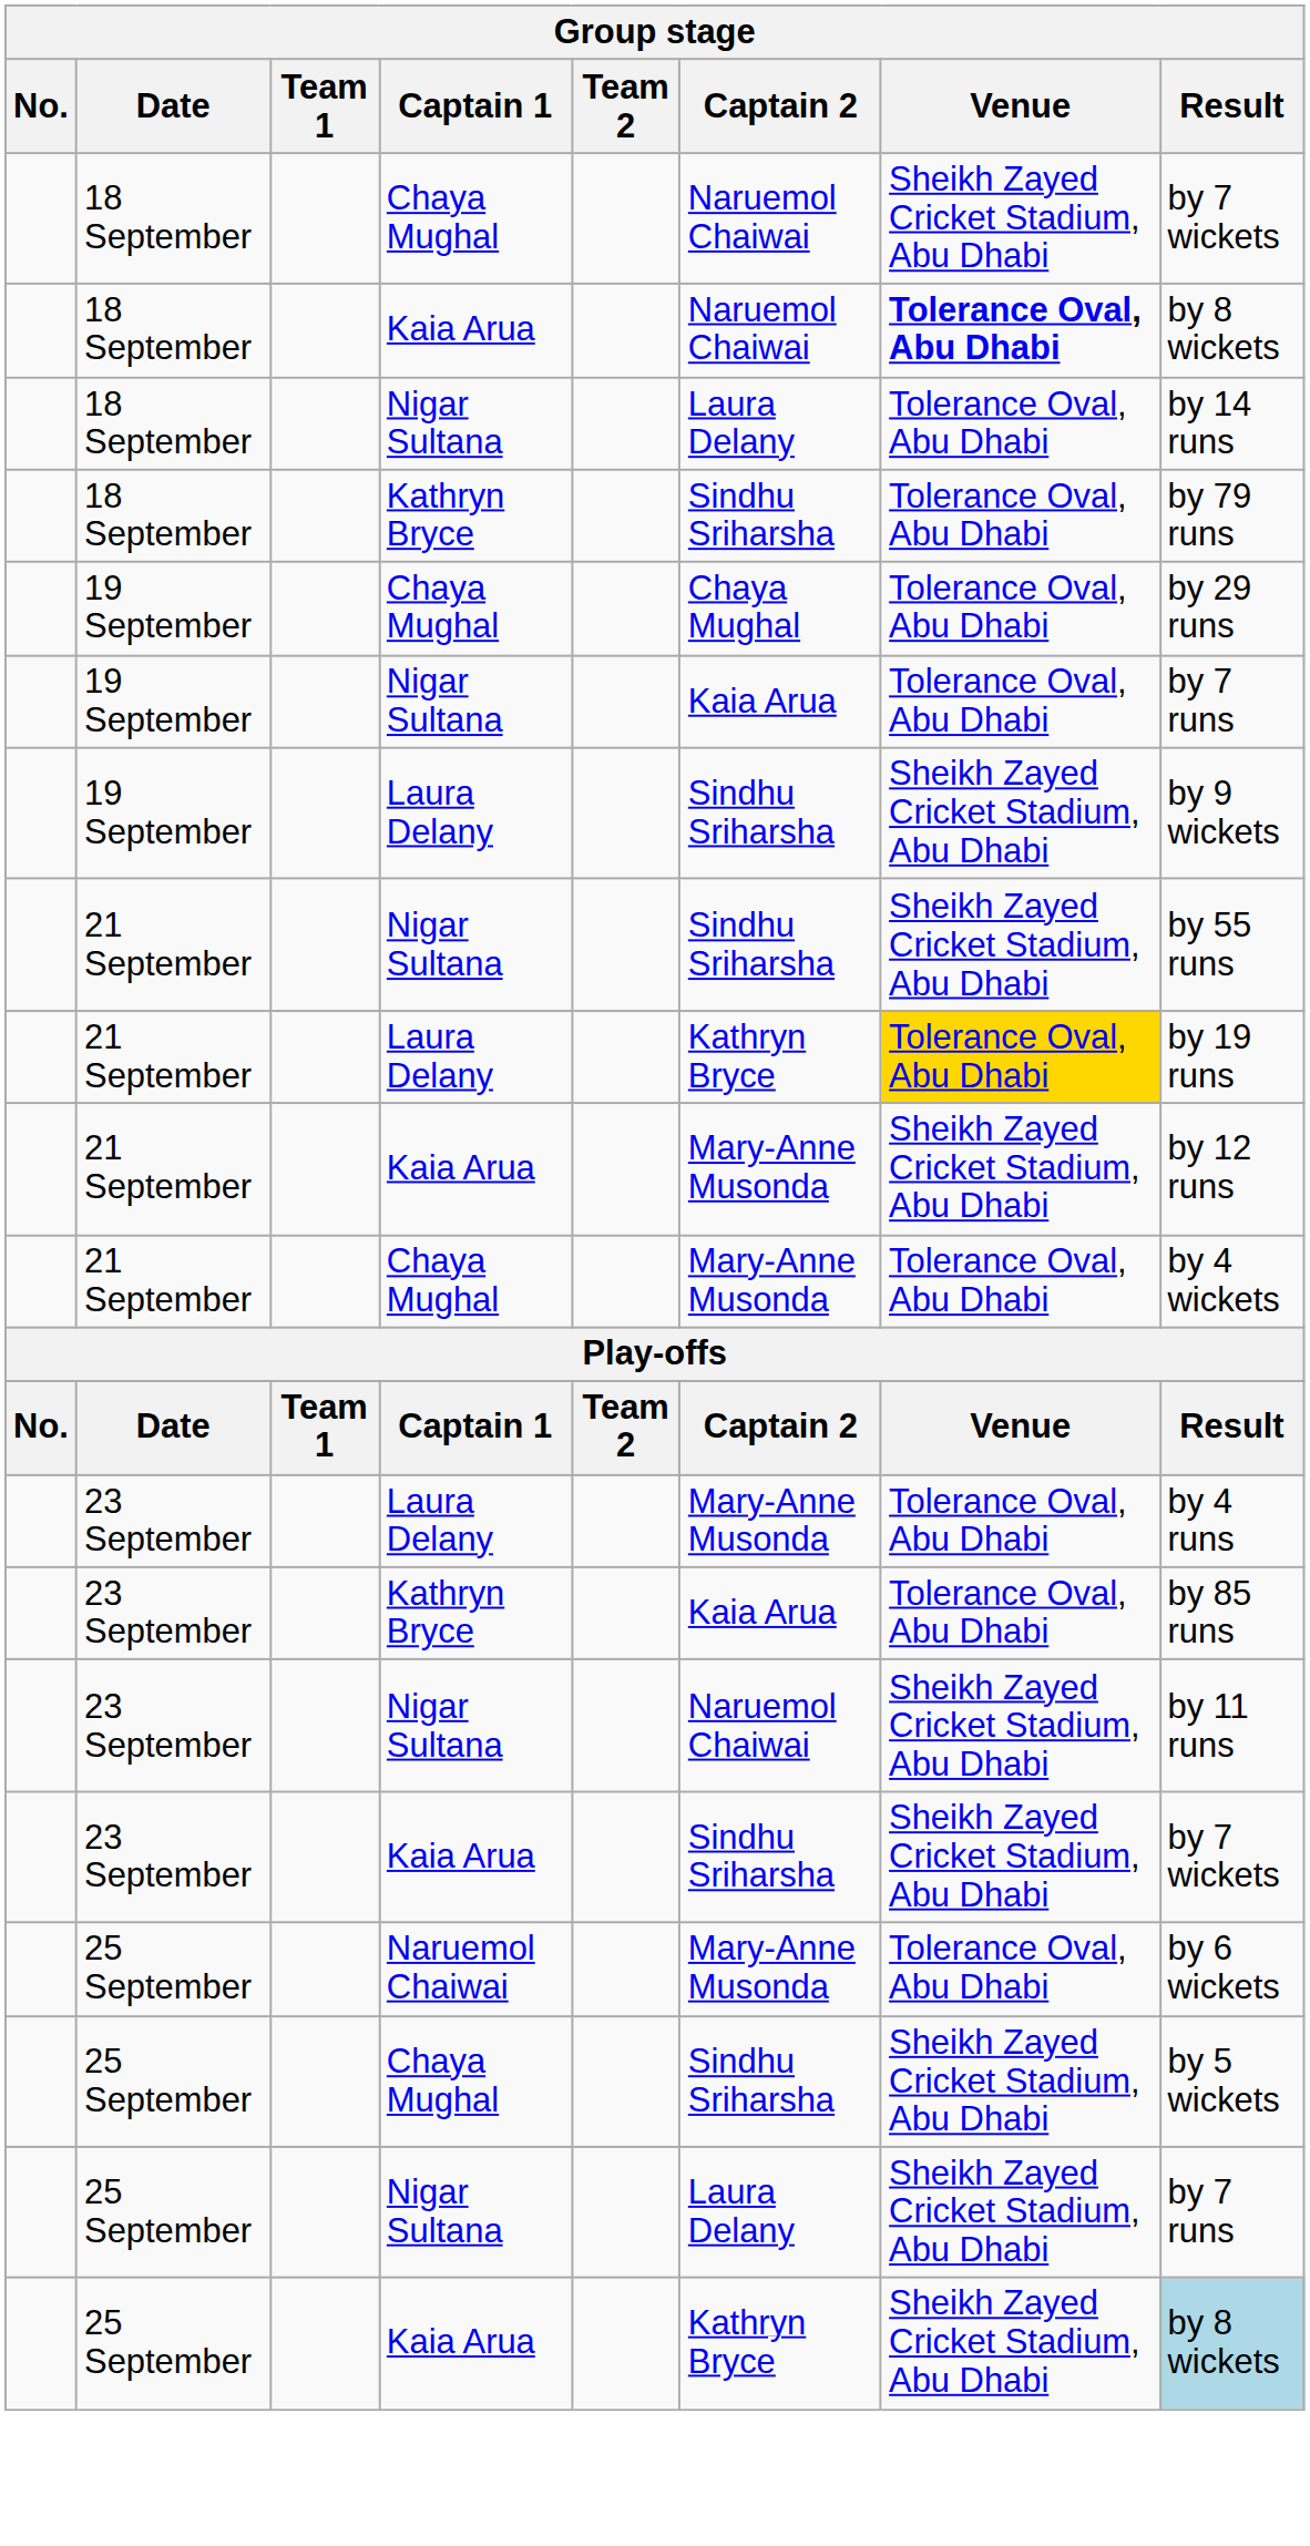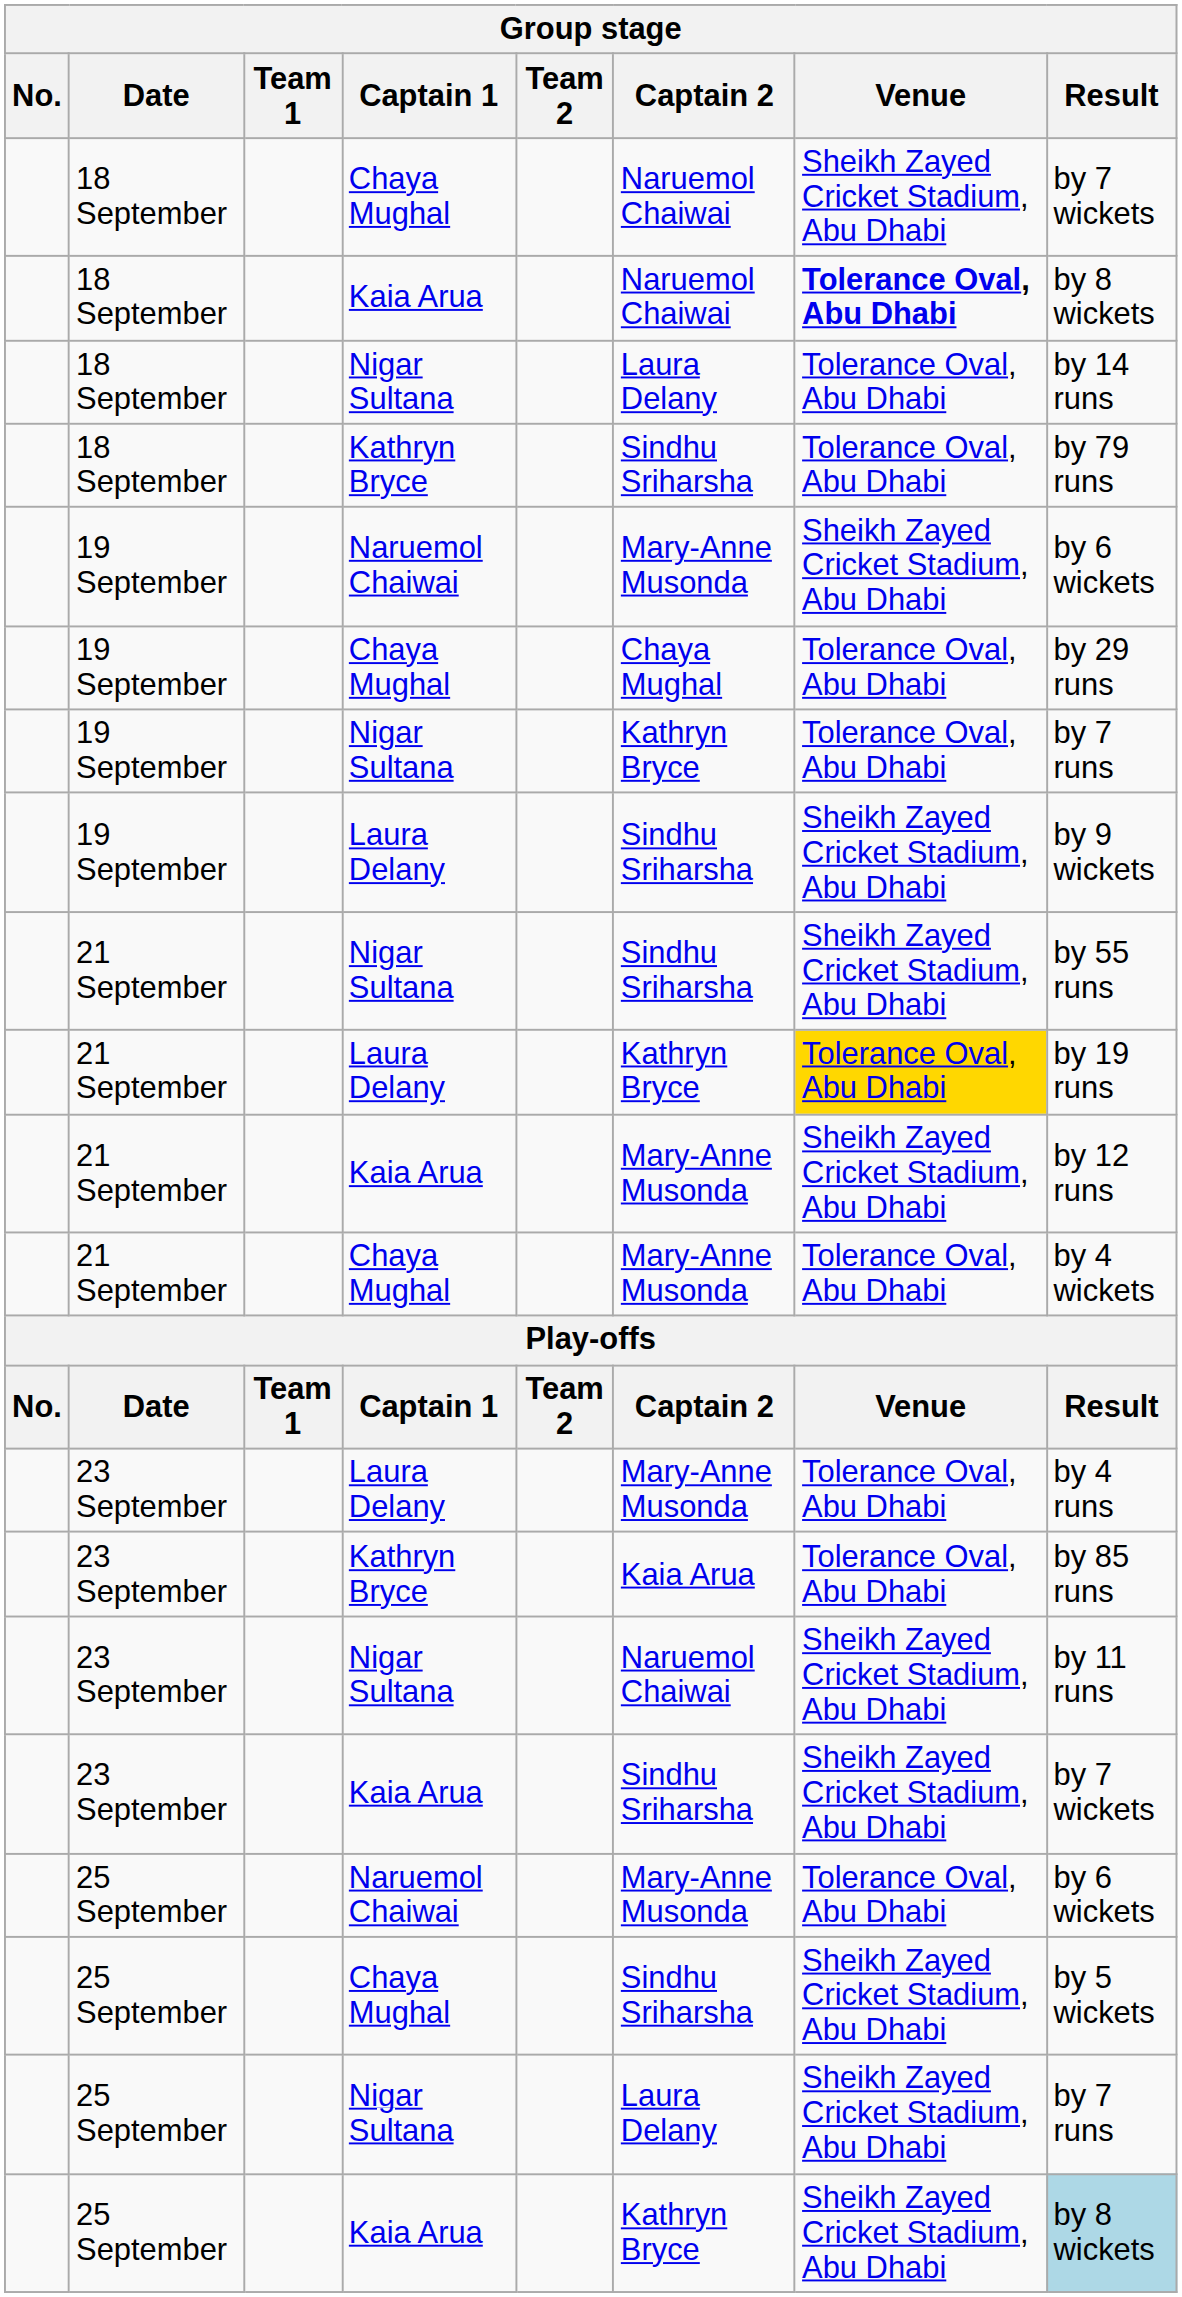+ row: 19 September | Naruemol Chaiwai | Mary-Anne Musonda | Sheikh Zayed Cricket Stadium, Abu Dhabi | by 6 wickets
19 September / Nigar Sultana | Captain 2: Kaia Arua -> Kathryn Bryce
